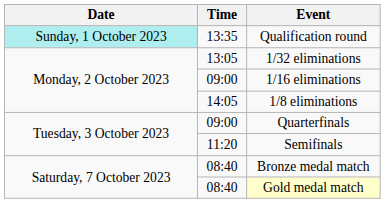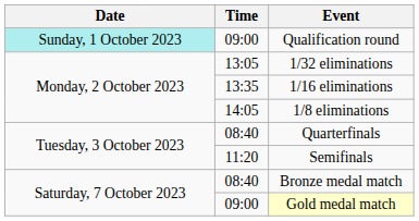Qualification round | Time: 13:35 -> 09:00
1/16 eliminations | Time: 09:00 -> 13:35
Quarterfinals | Time: 09:00 -> 08:40
Gold medal match | Time: 08:40 -> 09:00
